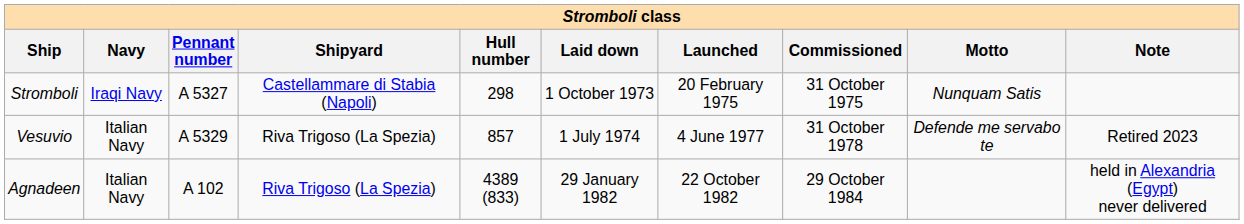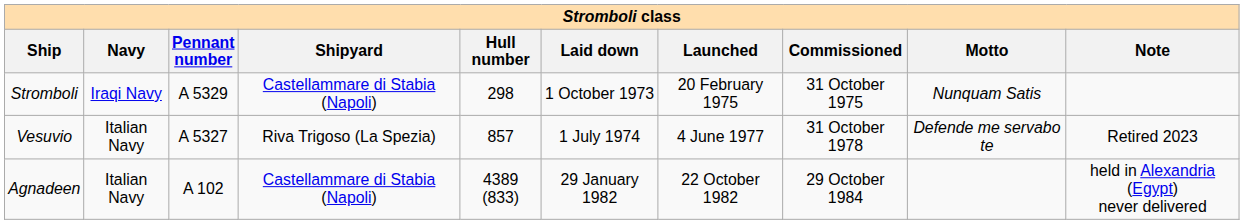Stromboli | Pennant number: A 5327 -> A 5329
Vesuvio | Pennant number: A 5329 -> A 5327
Agnadeen | Shipyard: Riva Trigoso (La Spezia) -> Castellammare di Stabia (Napoli)
